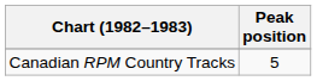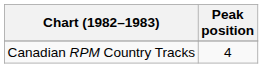Canadian RPM Country Tracks | Peak position: 5 -> 4
